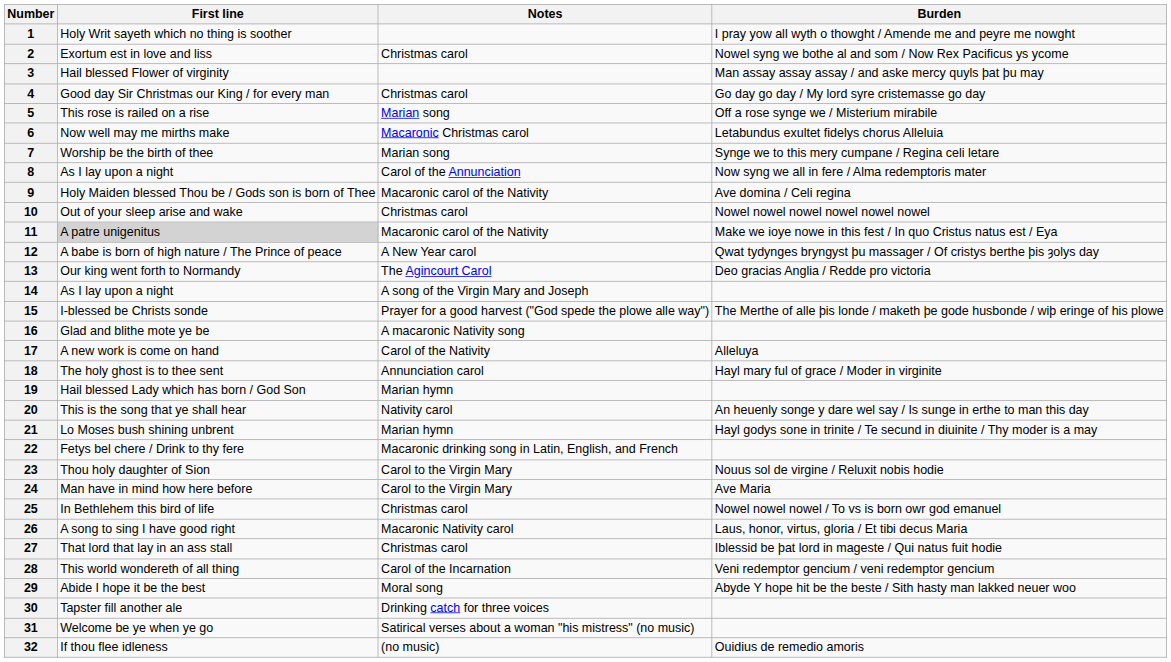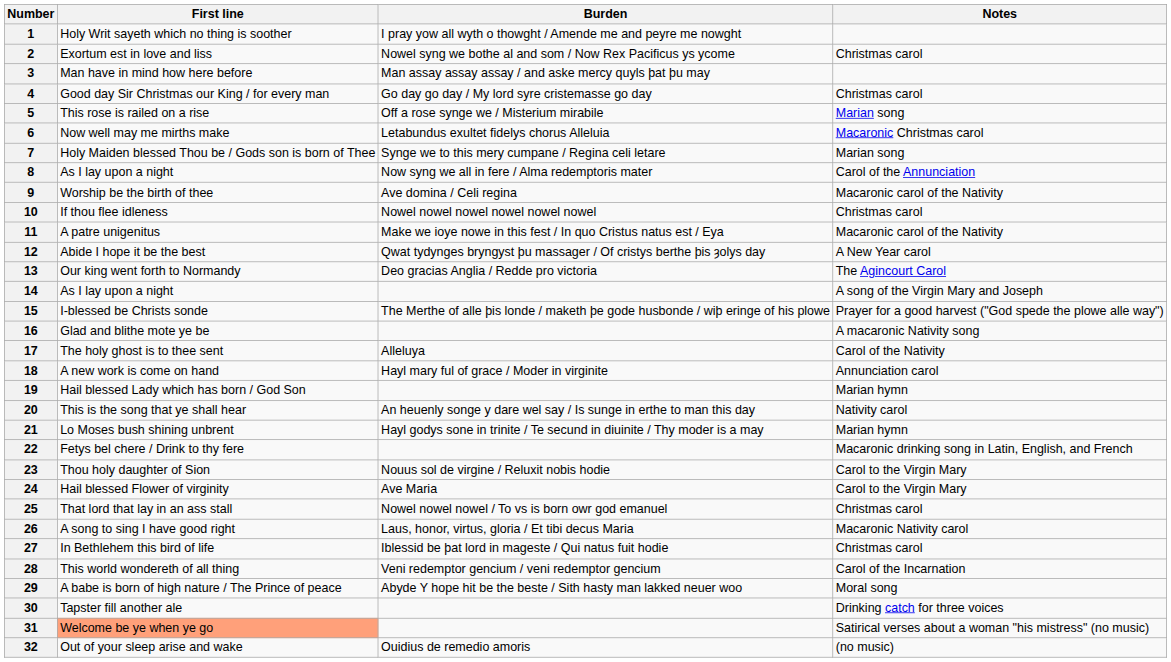columns swapped: Burden <-> Notes
3 | First line: Hail blessed Flower of virginity -> Man have in mind how here before
7 | First line: Worship be the birth of thee -> Holy Maiden blessed Thou be / Gods son is born of Thee
9 | First line: Holy Maiden blessed Thou be / Gods son is born of Thee -> Worship be the birth of thee
10 | First line: Out of your sleep arise and wake -> If thou flee idleness
11 | First line: lightgrey background -> no background
12 | First line: A babe is born of high nature / The Prince of peace -> Abide I hope it be the best
17 | First line: A new work is come on hand -> The holy ghost is to thee sent
18 | First line: The holy ghost is to thee sent -> A new work is come on hand
24 | First line: Man have in mind how here before -> Hail blessed Flower of virginity
25 | First line: In Bethlehem this bird of life -> That lord that lay in an ass stall
27 | First line: That lord that lay in an ass stall -> In Bethlehem this bird of life
29 | First line: Abide I hope it be the best -> A babe is born of high nature / The Prince of peace
31 | First line: no background -> lightsalmon background
32 | First line: If thou flee idleness -> Out of your sleep arise and wake
